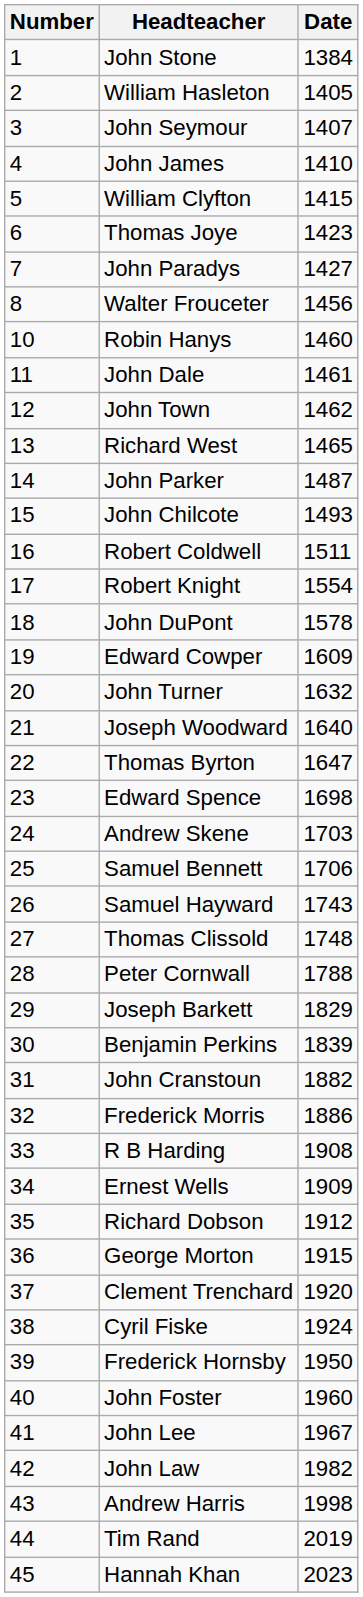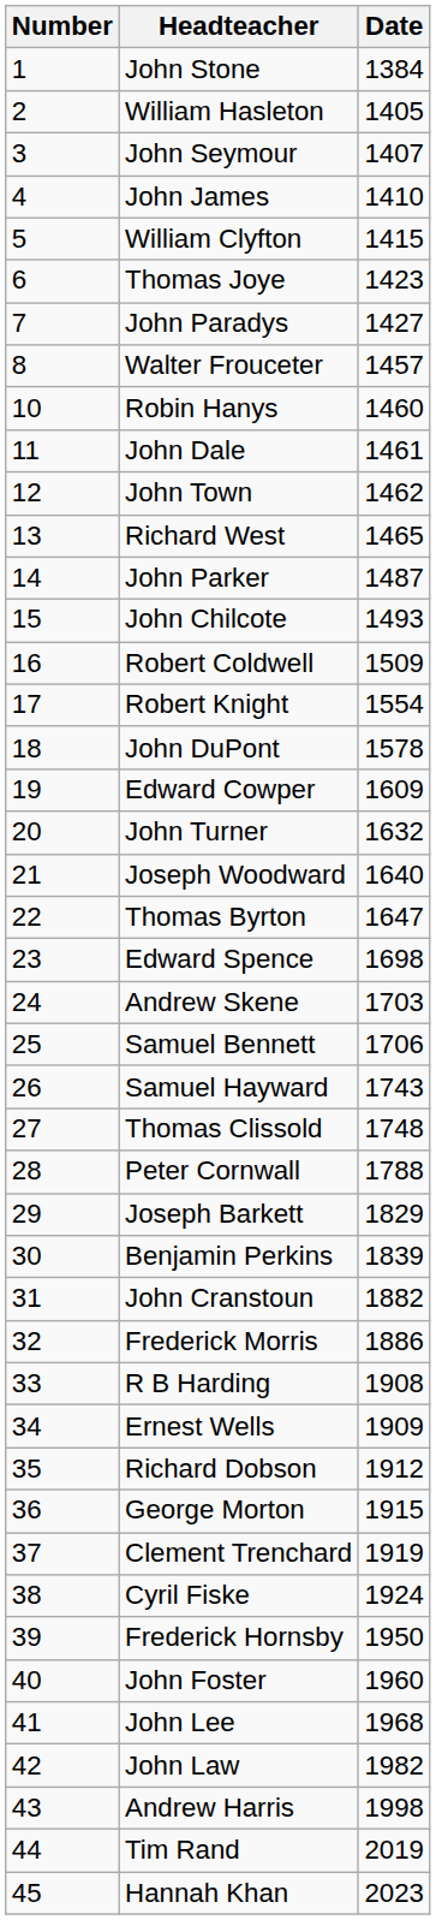Walter Frouceter | Date: 1456 -> 1457
Robert Coldwell | Date: 1511 -> 1509
Clement Trenchard | Date: 1920 -> 1919
John Lee | Date: 1967 -> 1968
